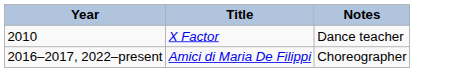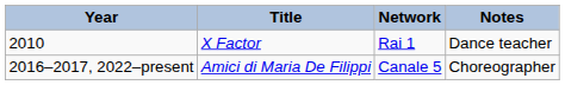+ column: Network | Rai 1 | Canale 5
